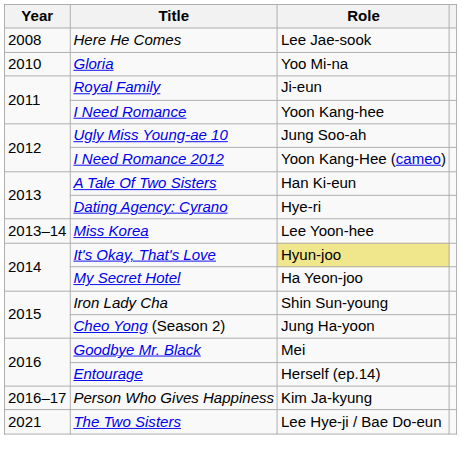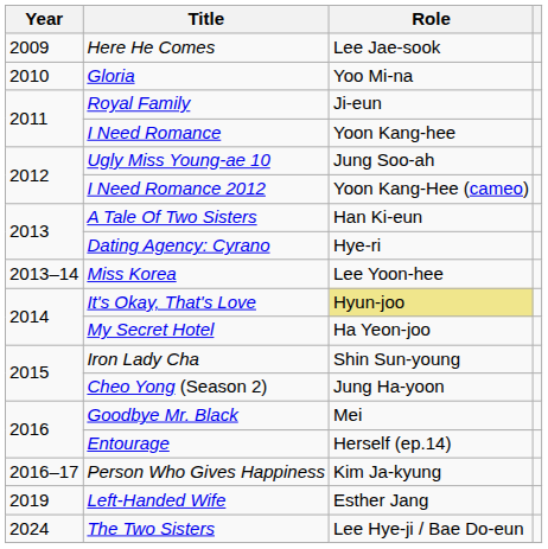Here He Comes | Year: 2008 -> 2009
+ row: 2019 | Left-Handed Wife | Esther Jang
The Two Sisters | Year: 2021 -> 2024
